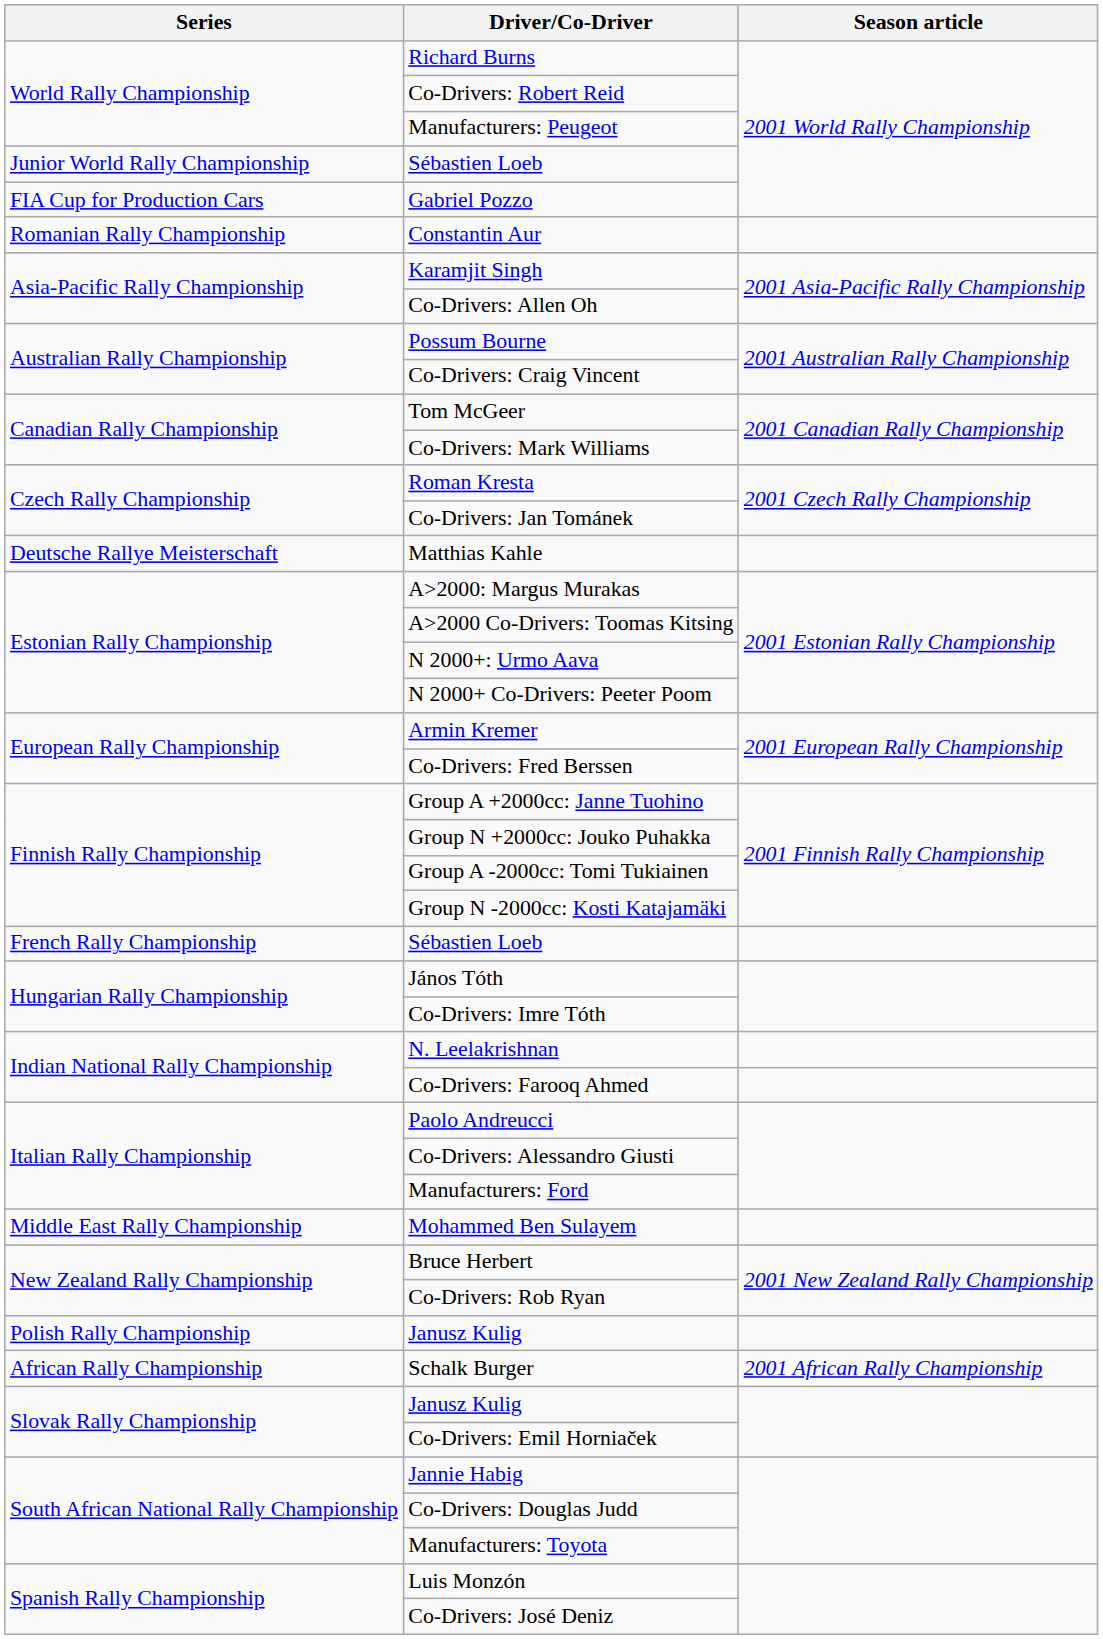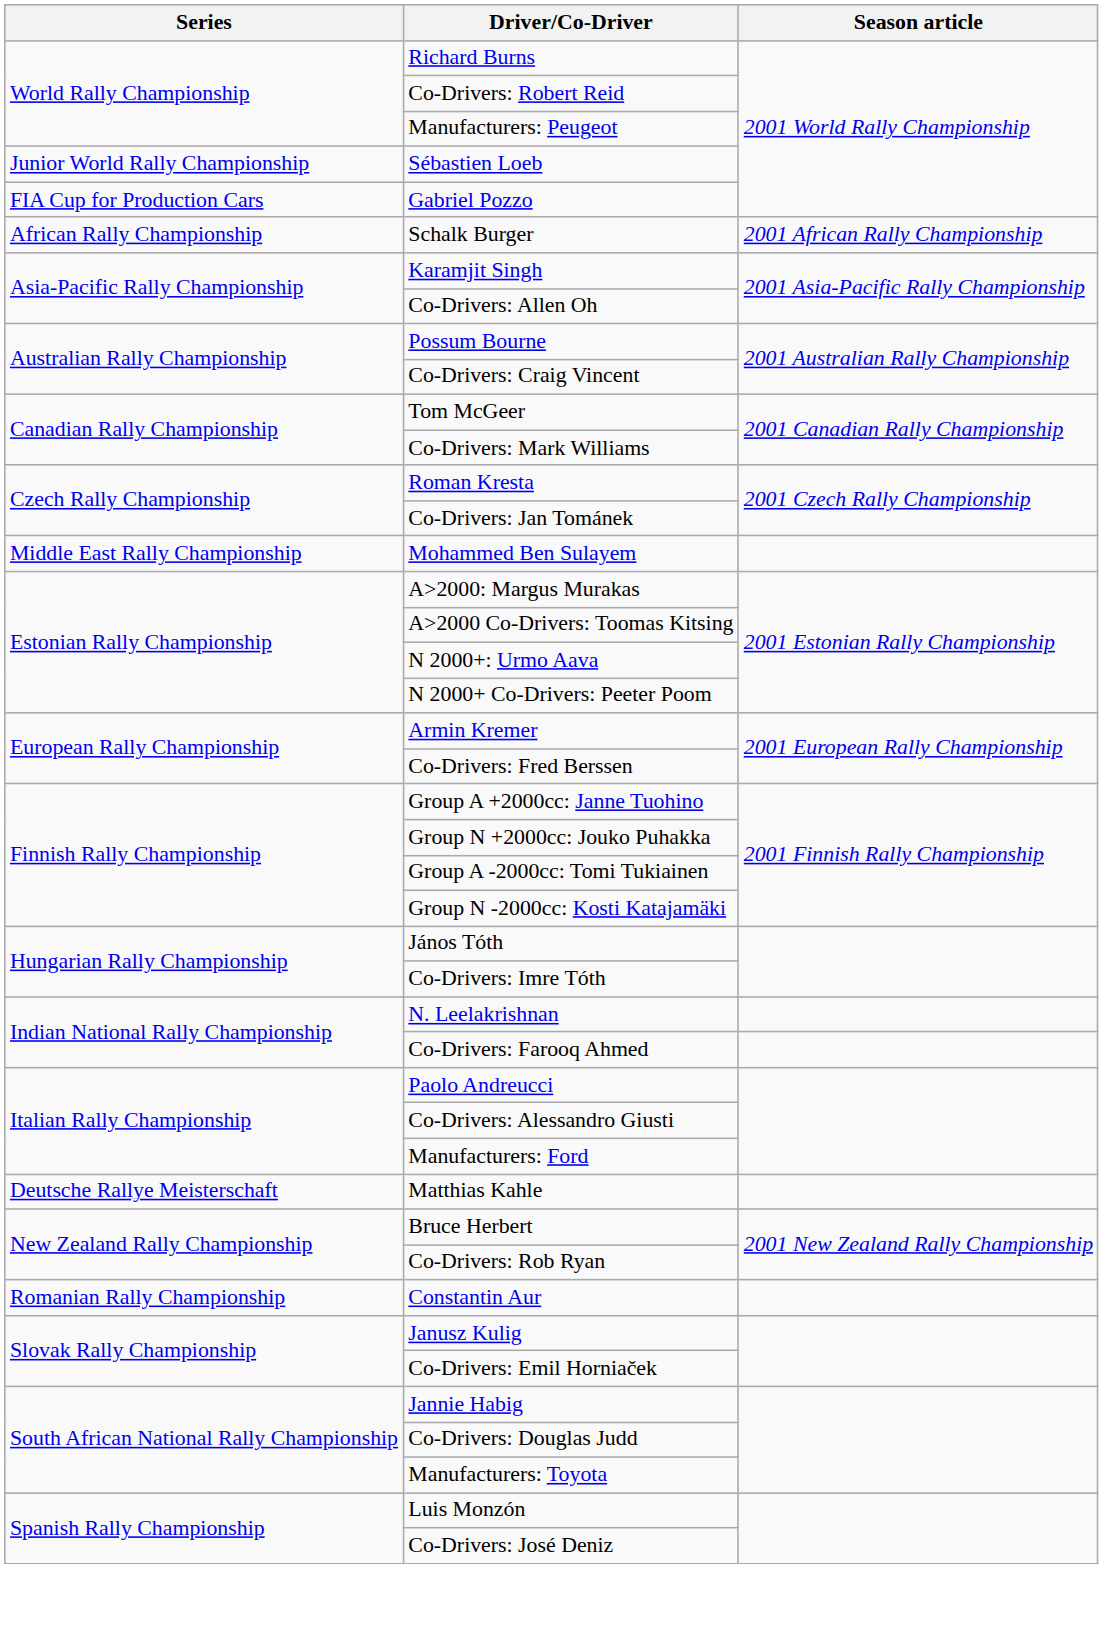rows swapped: Schalk Burger <-> Constantin Aur
rows swapped: Matthias Kahle <-> Mohammed Ben Sulayem
- row: French Rally Championship | Sébastien Loeb
- row: Polish Rally Championship | Janusz Kulig
